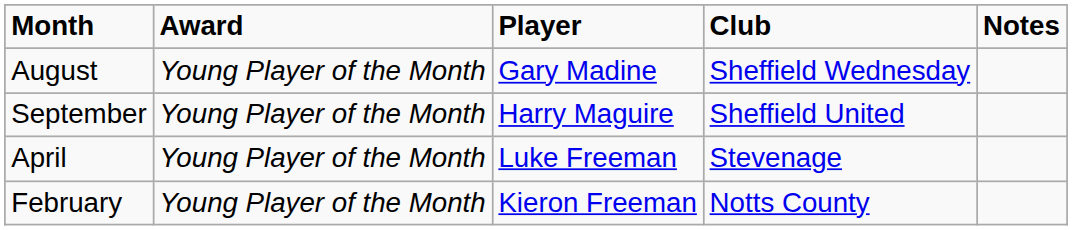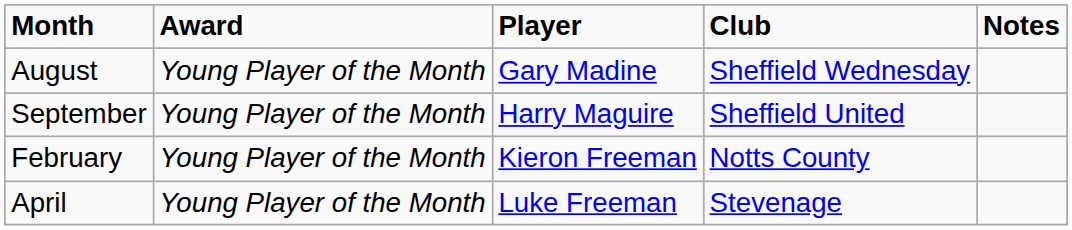rows swapped: February <-> April
